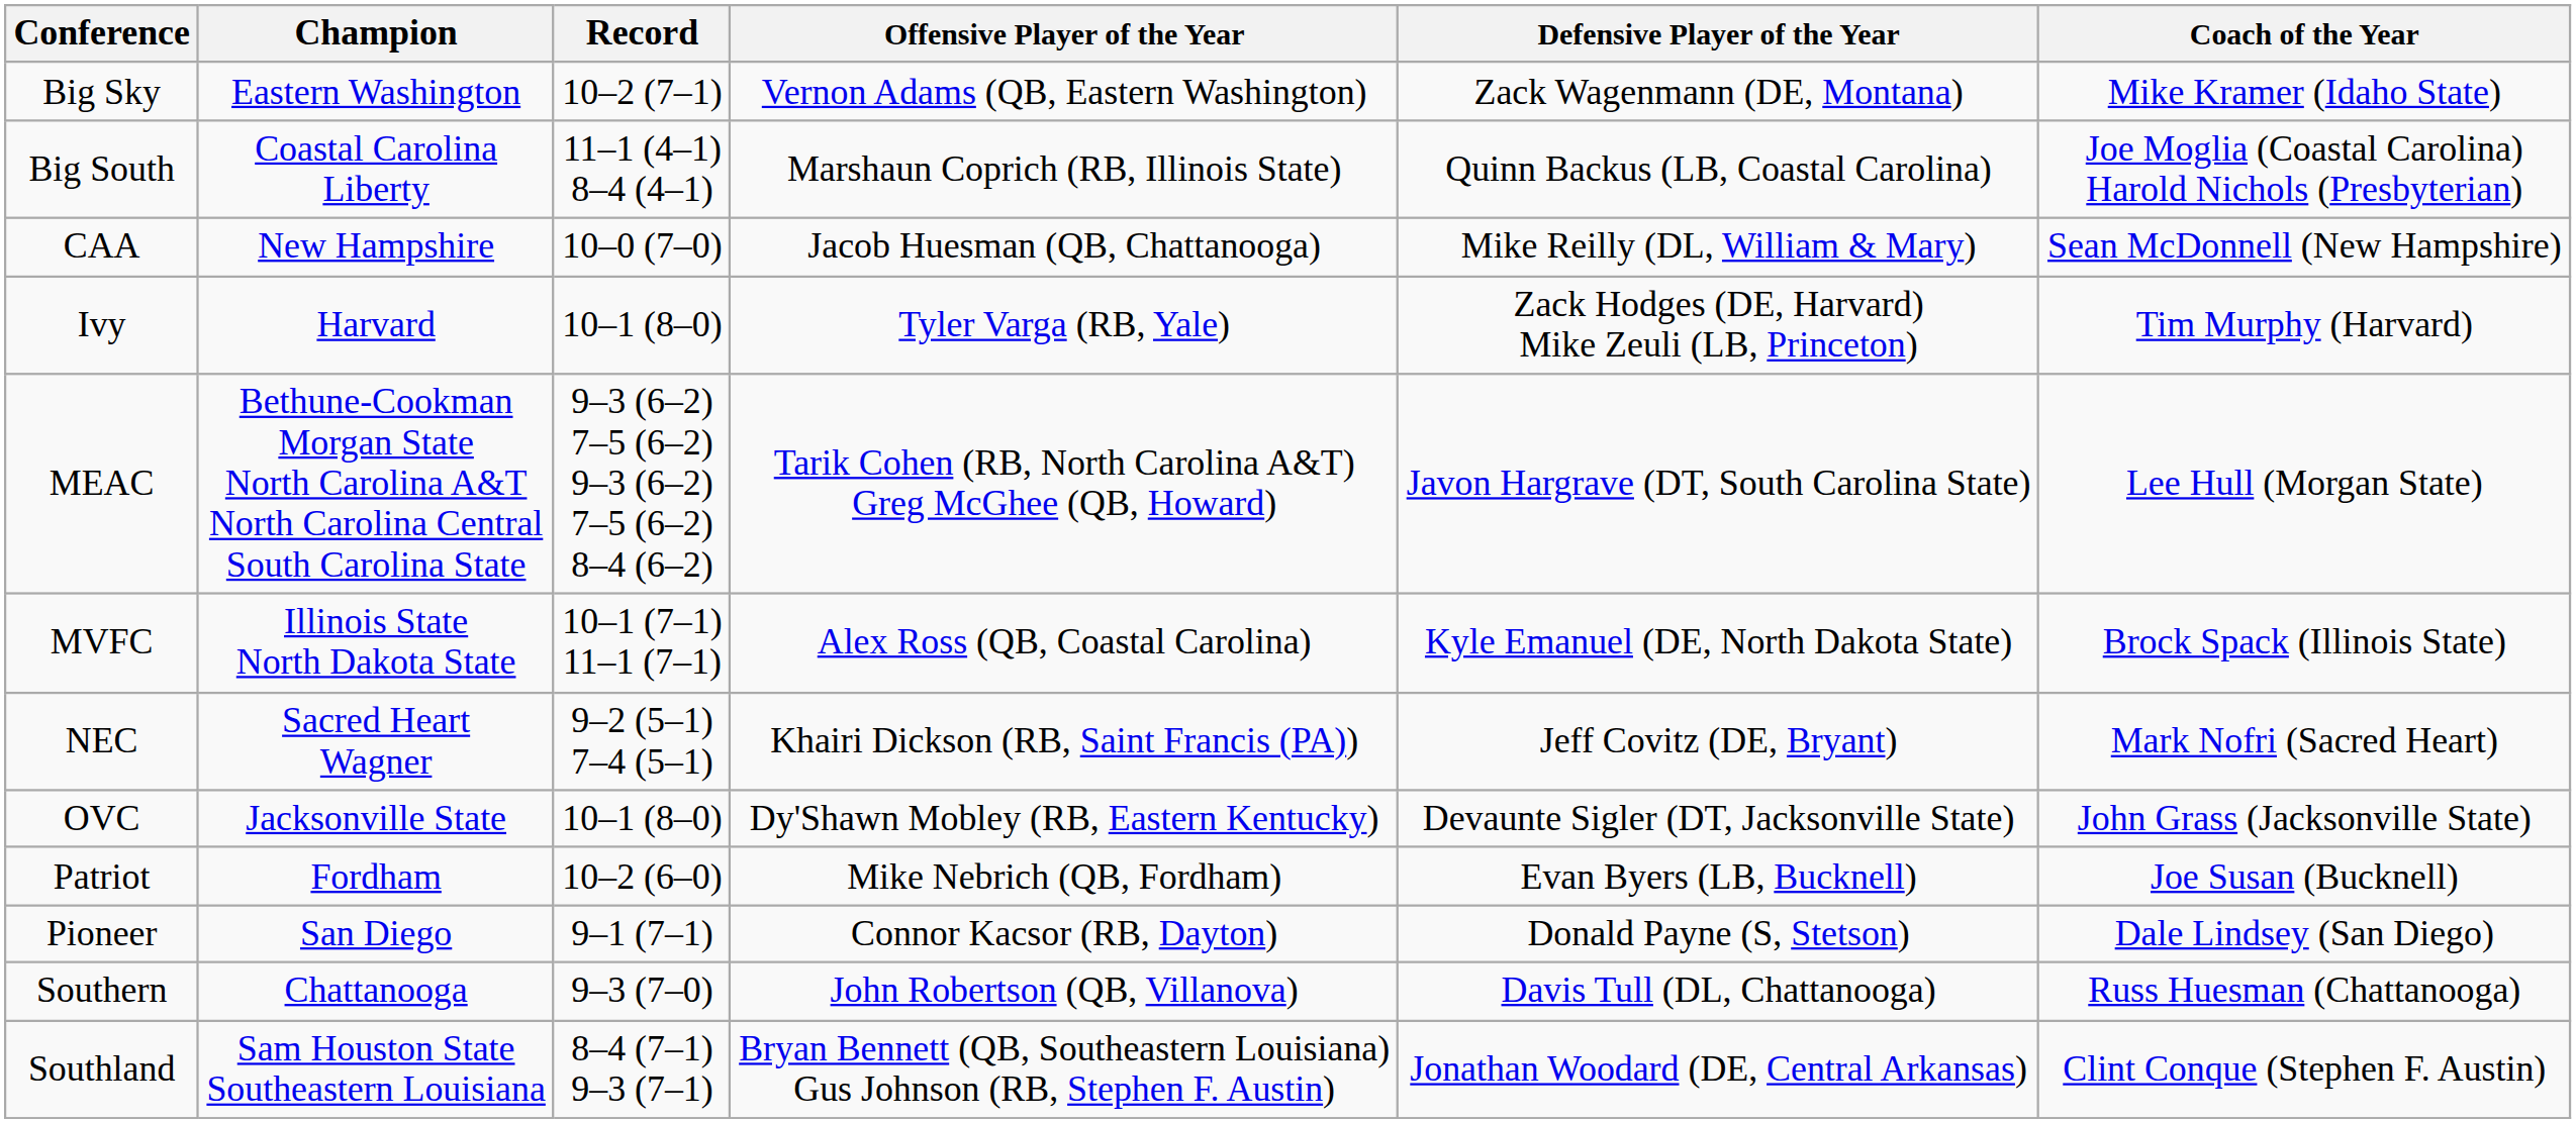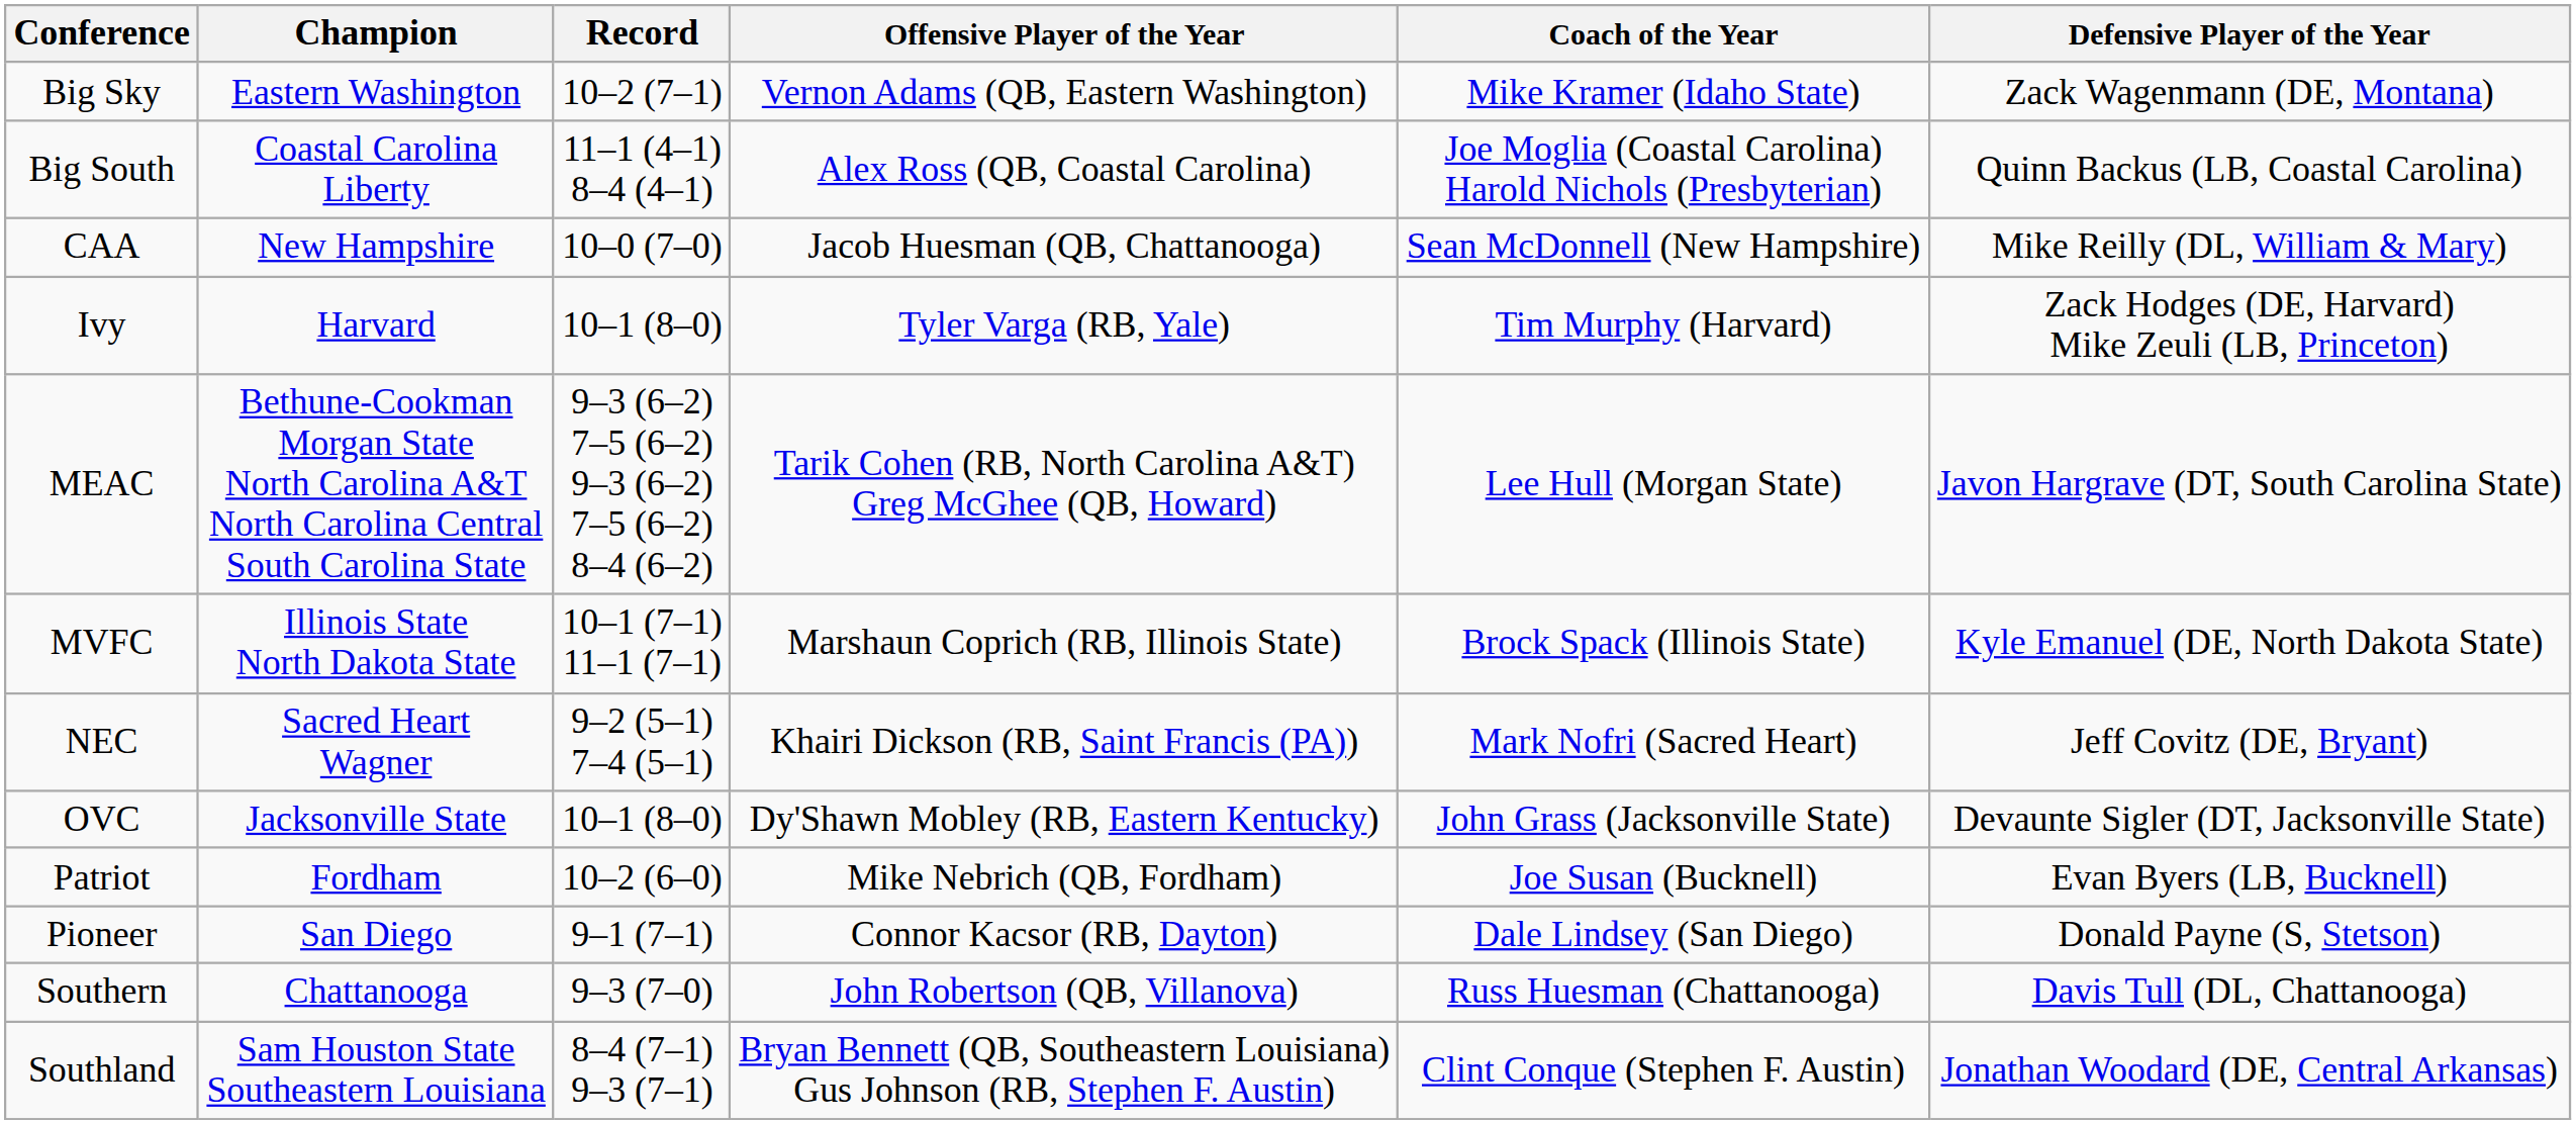columns swapped: Defensive Player of the Year <-> Coach of the Year
Big South | Offensive Player of the Year: Marshaun Coprich (RB, Illinois State) -> Alex Ross (QB, Coastal Carolina)
MVFC | Offensive Player of the Year: Alex Ross (QB, Coastal Carolina) -> Marshaun Coprich (RB, Illinois State)
